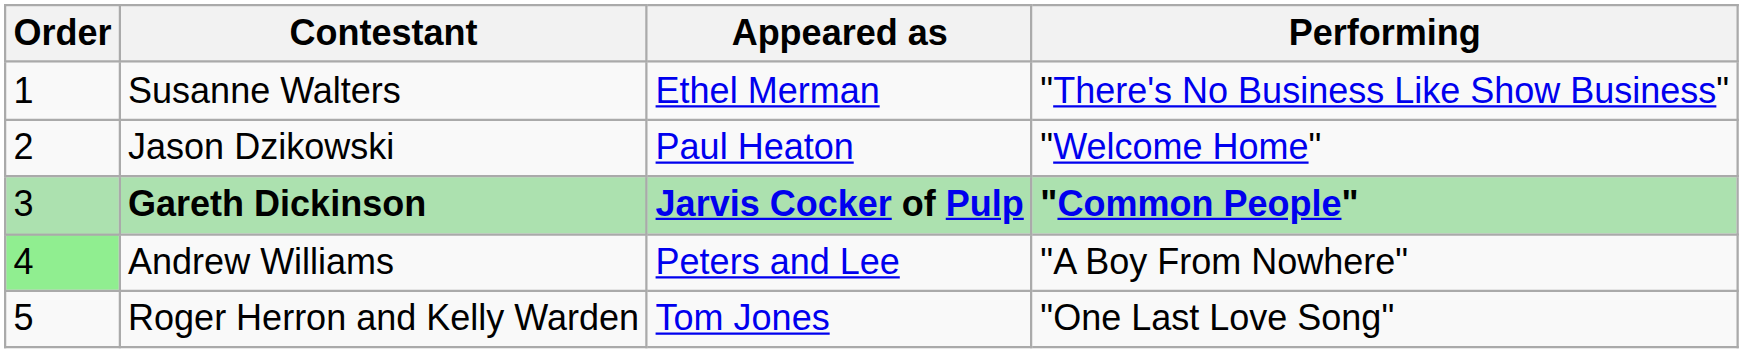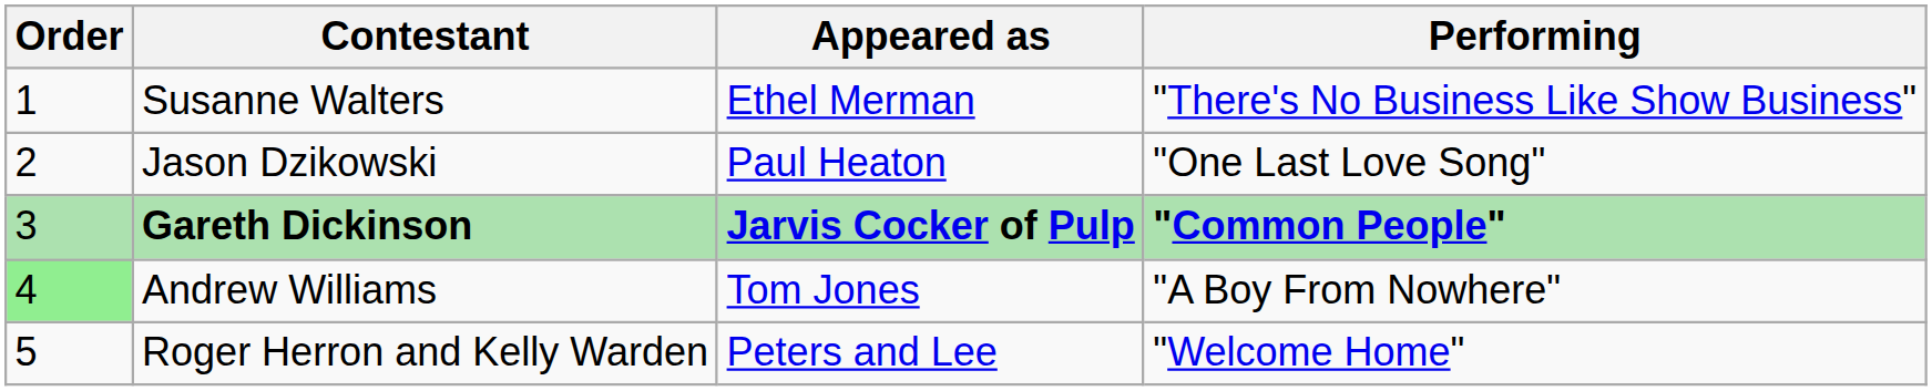Jason Dzikowski | Performing: "Welcome Home" -> "One Last Love Song"
Andrew Williams | Appeared as: Peters and Lee -> Tom Jones
Roger Herron and Kelly Warden | Appeared as: Tom Jones -> Peters and Lee
Roger Herron and Kelly Warden | Performing: "One Last Love Song" -> "Welcome Home"
